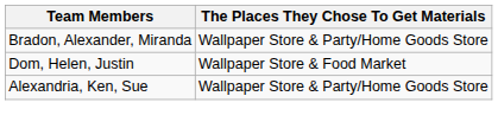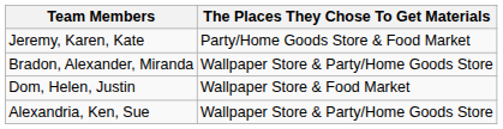+ row: Jeremy, Karen, Kate | Party/Home Goods Store & Food Market
